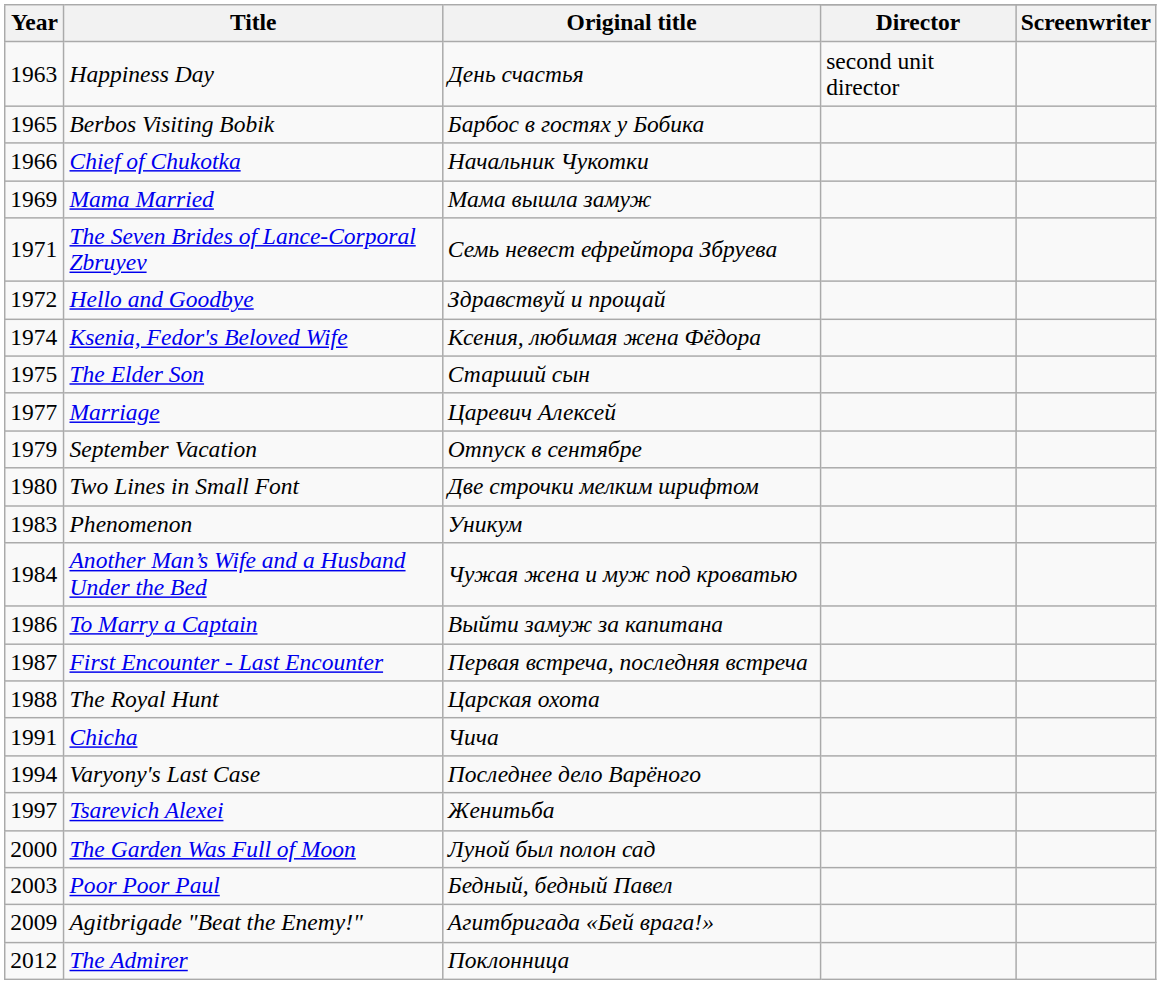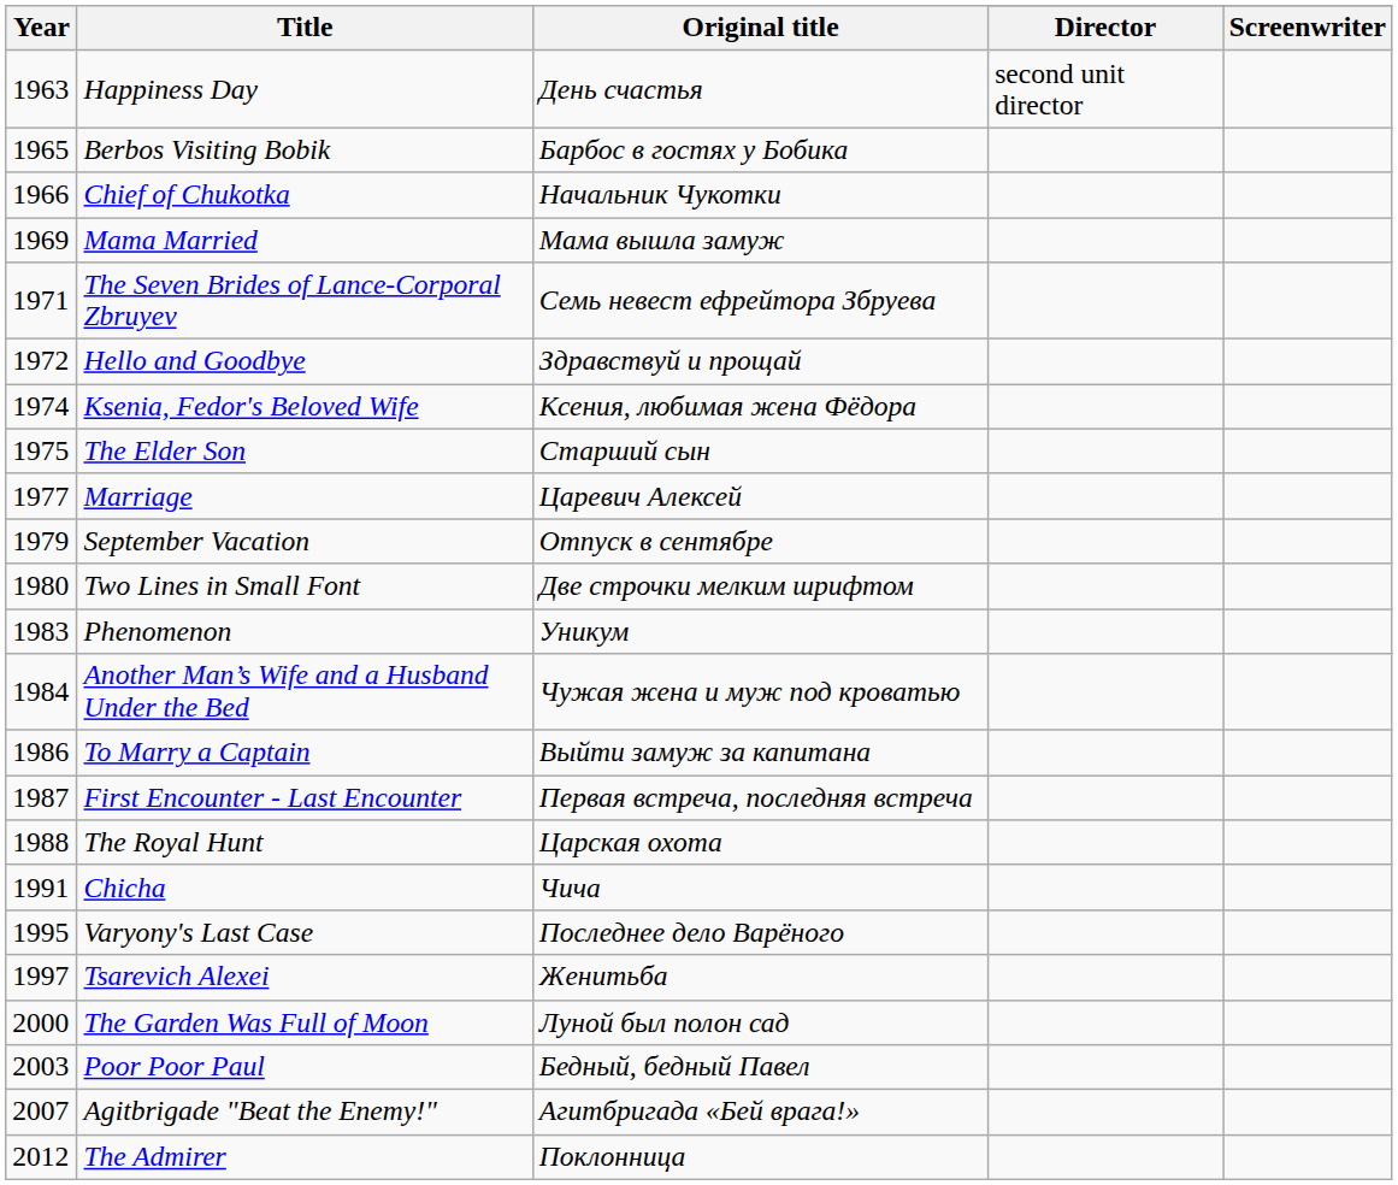Varyony's Last Case | Year: 1994 -> 1995
Agitbrigade "Beat the Enemy!" | Year: 2009 -> 2007
